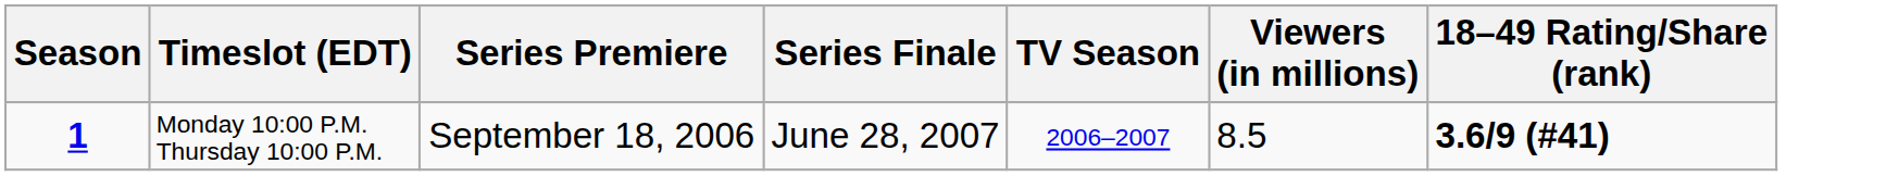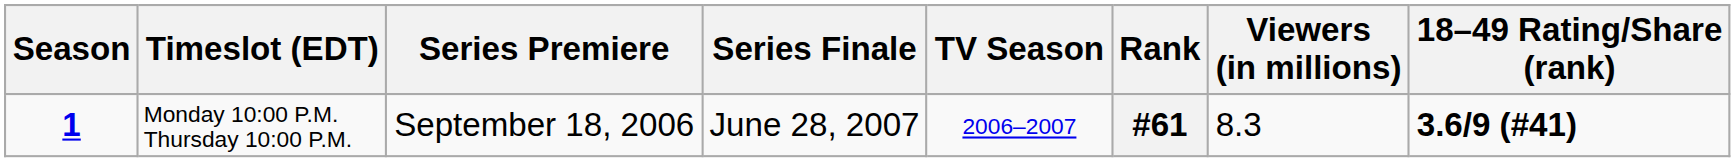+ column: Rank | #61
Monday 10:00 P.M. Thursday 10:00 P.M. | Viewers (in millions): 8.5 -> 8.3
